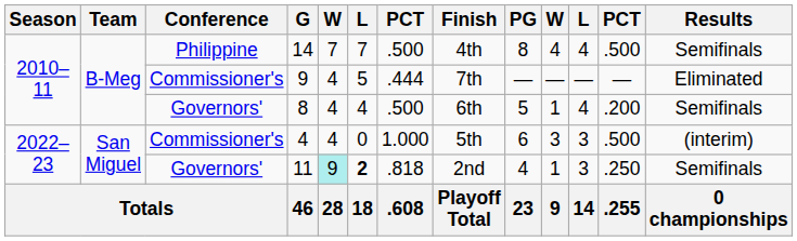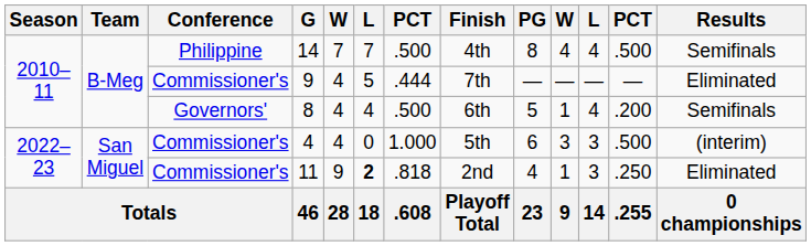11 | Conference: Governors' -> Commissioner's
11 | column 5: paleturquoise background -> no background
11 | Results: Semifinals -> Eliminated
